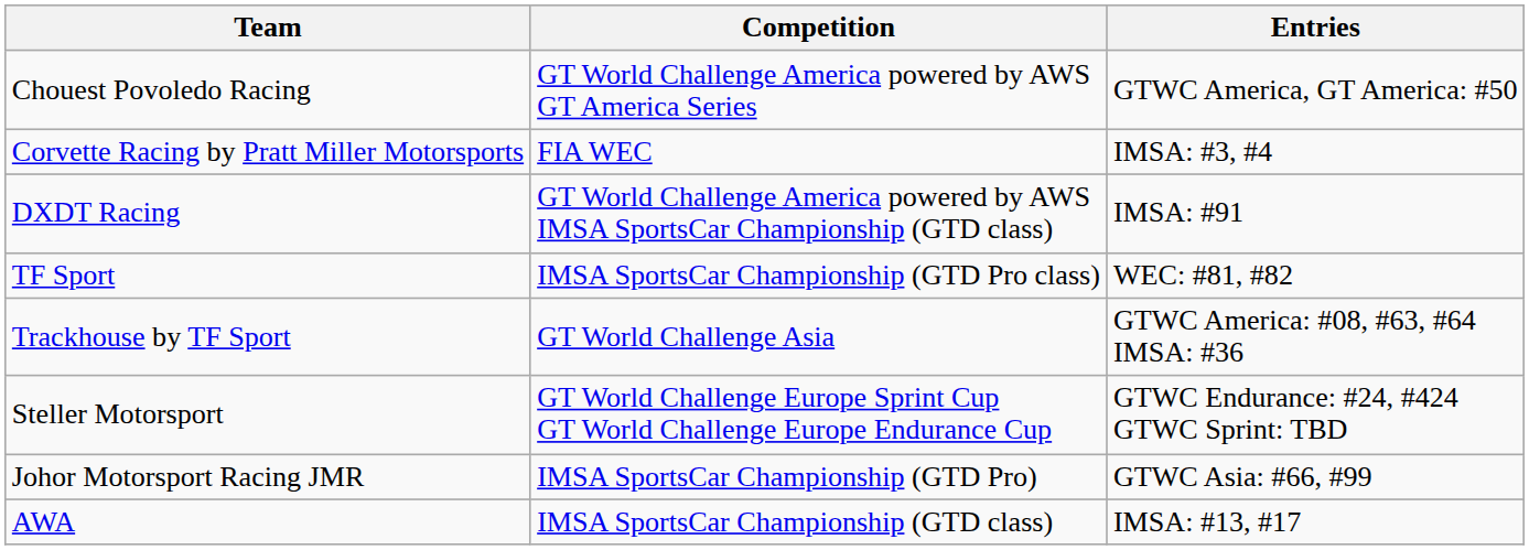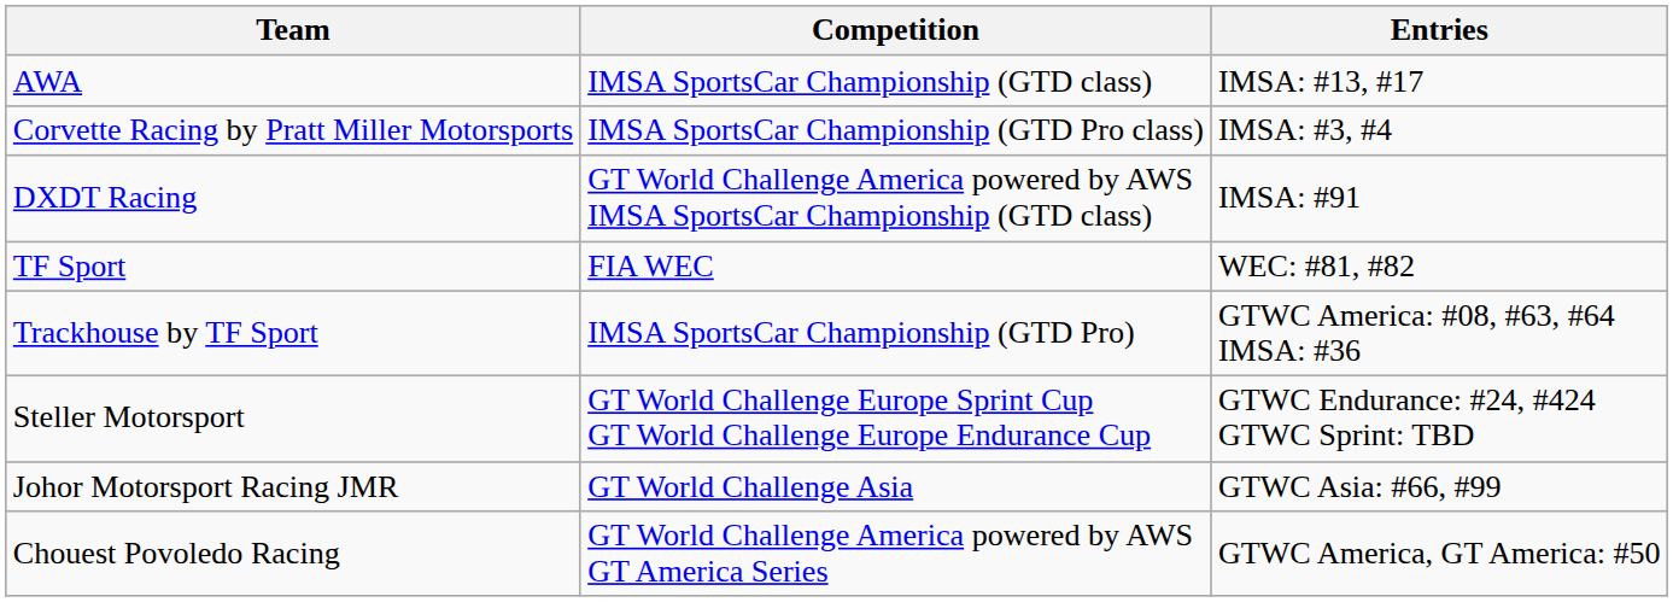rows swapped: AWA <-> Chouest Povoledo Racing
Corvette Racing by Pratt Miller Motorsports | Competition: FIA WEC -> IMSA SportsCar Championship (GTD Pro class)
TF Sport | Competition: IMSA SportsCar Championship (GTD Pro class) -> FIA WEC
Trackhouse by TF Sport | Competition: GT World Challenge Asia -> IMSA SportsCar Championship (GTD Pro)
Johor Motorsport Racing JMR | Competition: IMSA SportsCar Championship (GTD Pro) -> GT World Challenge Asia
